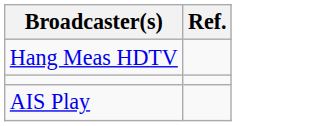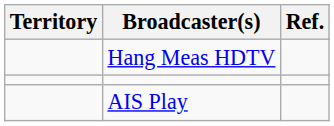+ column: Territory
